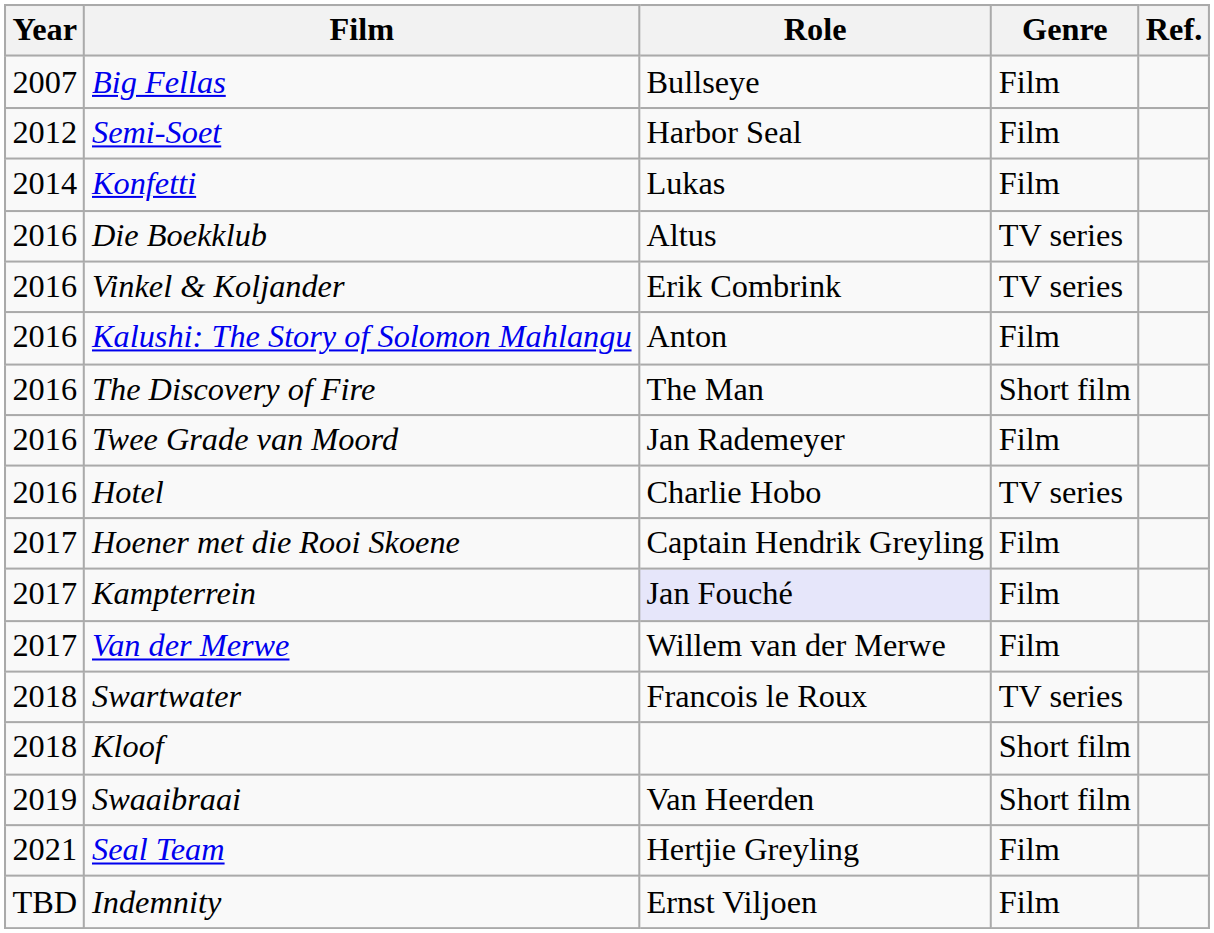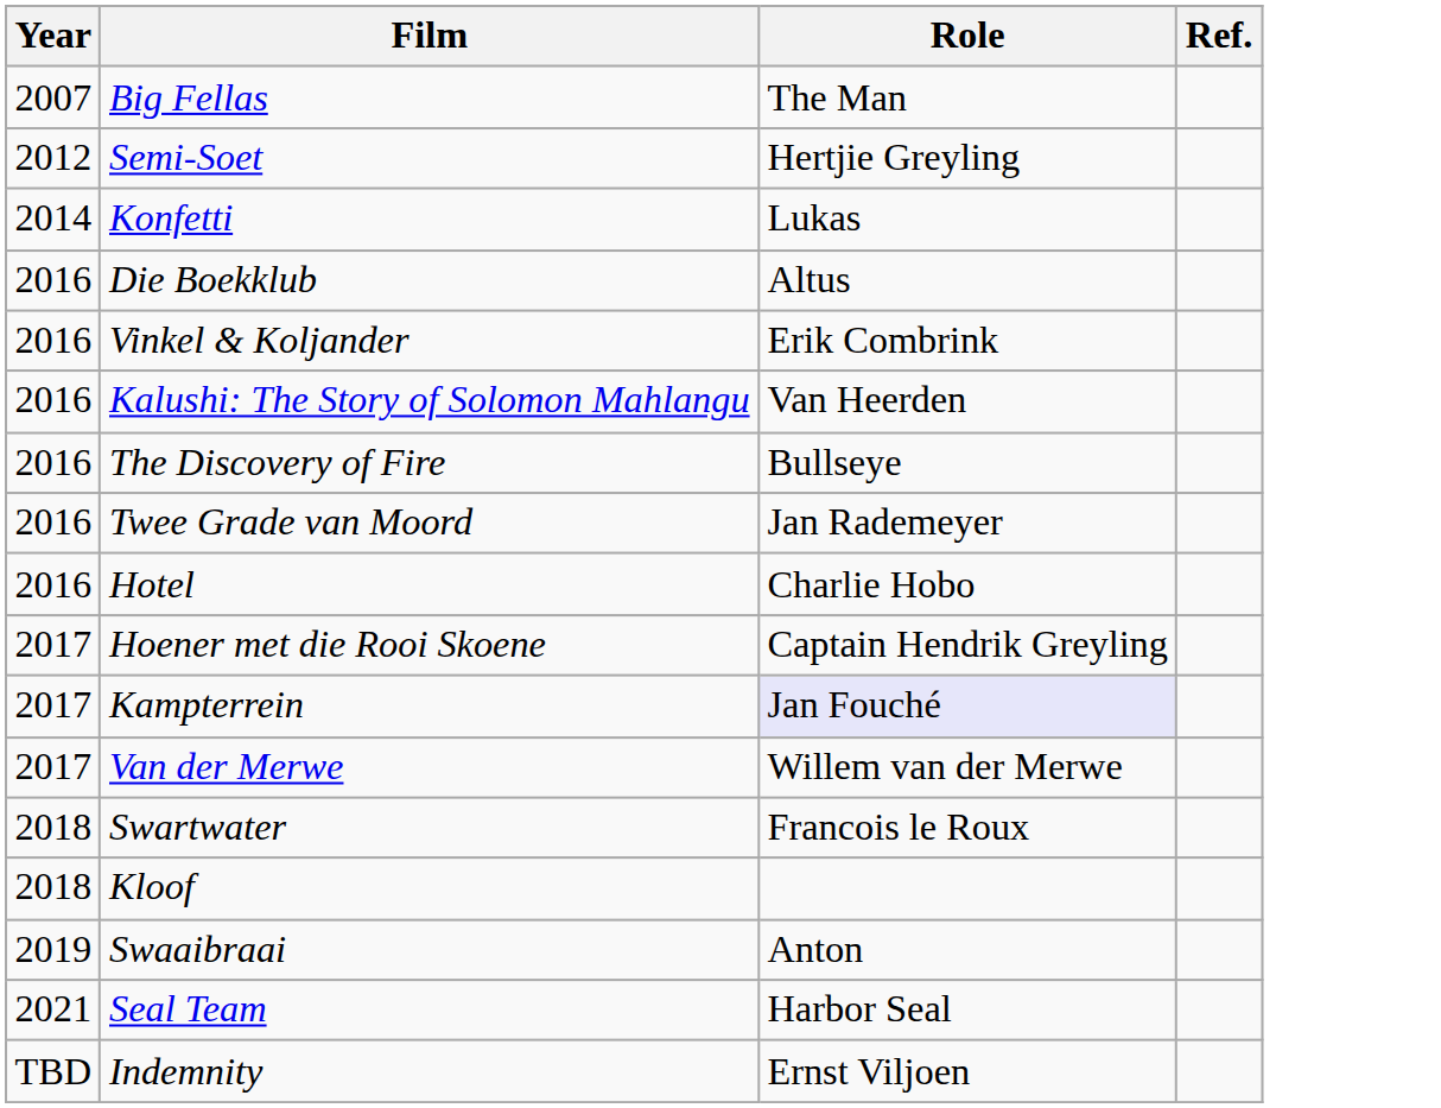- column: Genre | Film | Film | Film | TV series | TV series | Film | Short film | Film | TV series | Film | Film | Film | TV series | Short film | Short film | Film | Film
Big Fellas | Role: Bullseye -> The Man
Semi-Soet | Role: Harbor Seal -> Hertjie Greyling
Kalushi: The Story of Solomon Mahlangu | Role: Anton -> Van Heerden
The Discovery of Fire | Role: The Man -> Bullseye
Swaaibraai | Role: Van Heerden -> Anton
Seal Team | Role: Hertjie Greyling -> Harbor Seal
